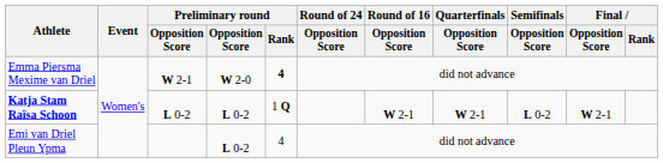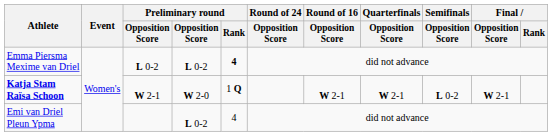Emma Piersma Mexime van Driel | column 3: W 2-1 -> L 0-2
Emma Piersma Mexime van Driel | column 4: W 2-0 -> L 0-2
Katja Stam Raïsa Schoon | column 3: L 0-2 -> W 2-1
Katja Stam Raïsa Schoon | column 4: L 0-2 -> W 2-0
